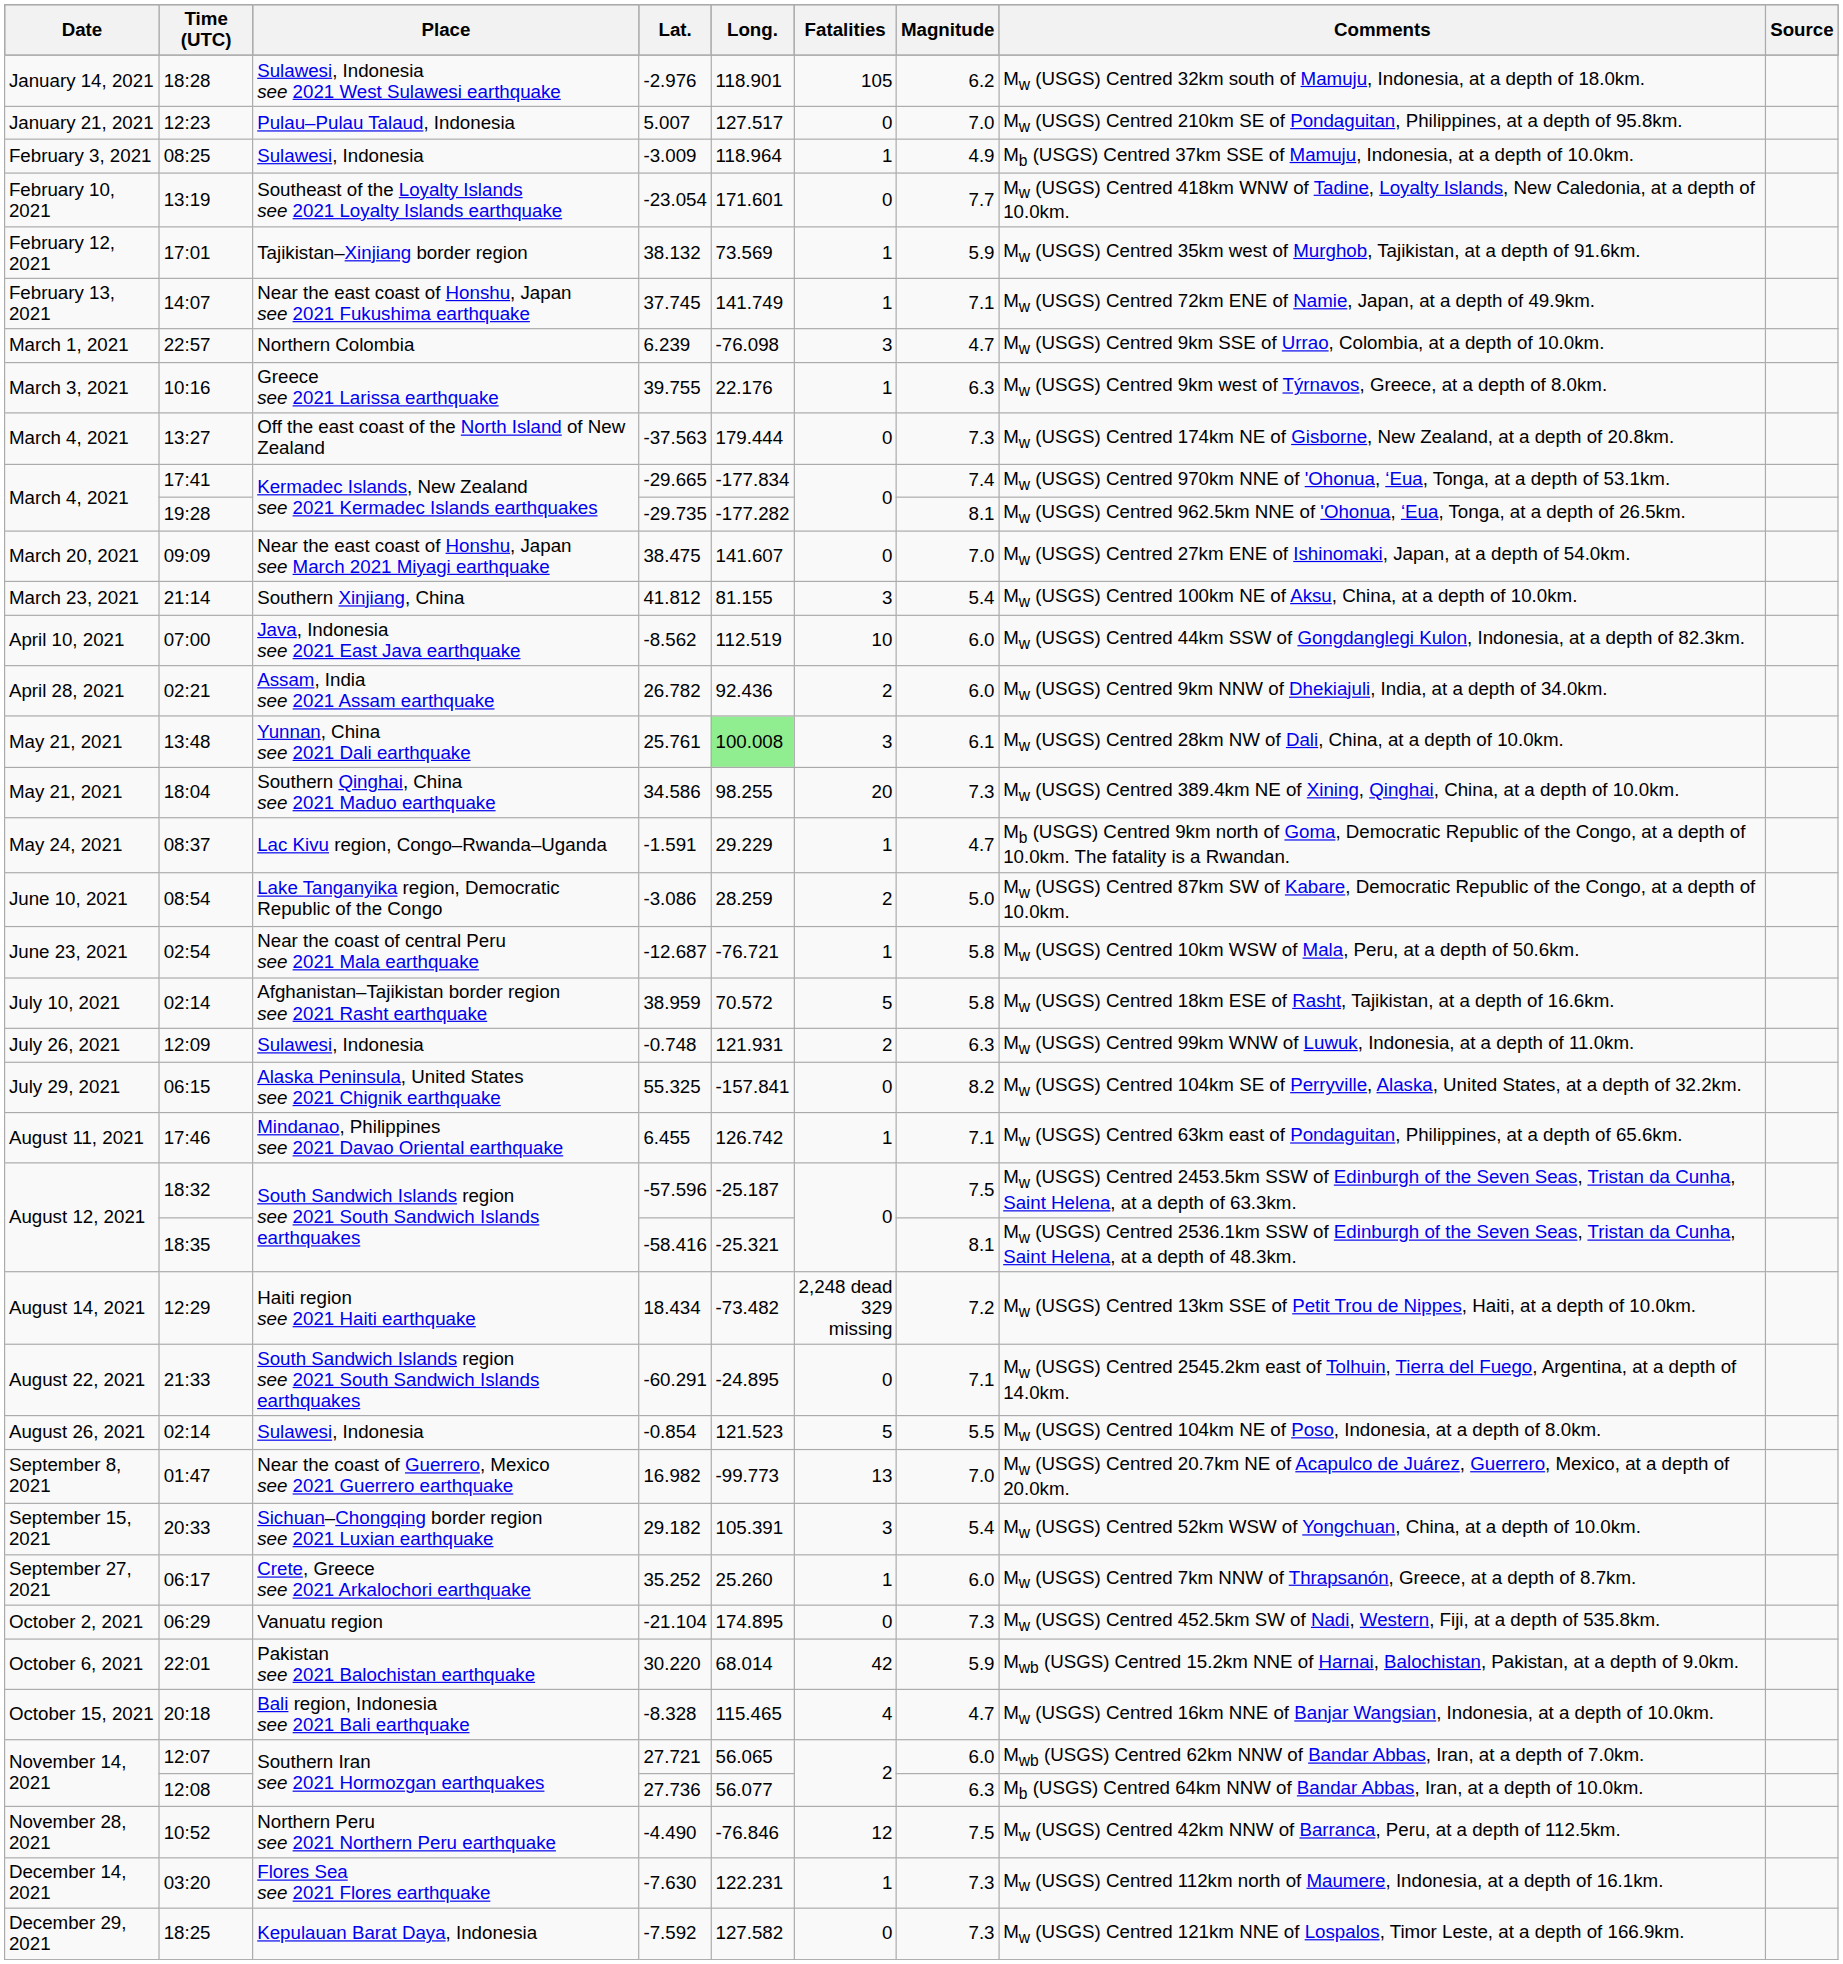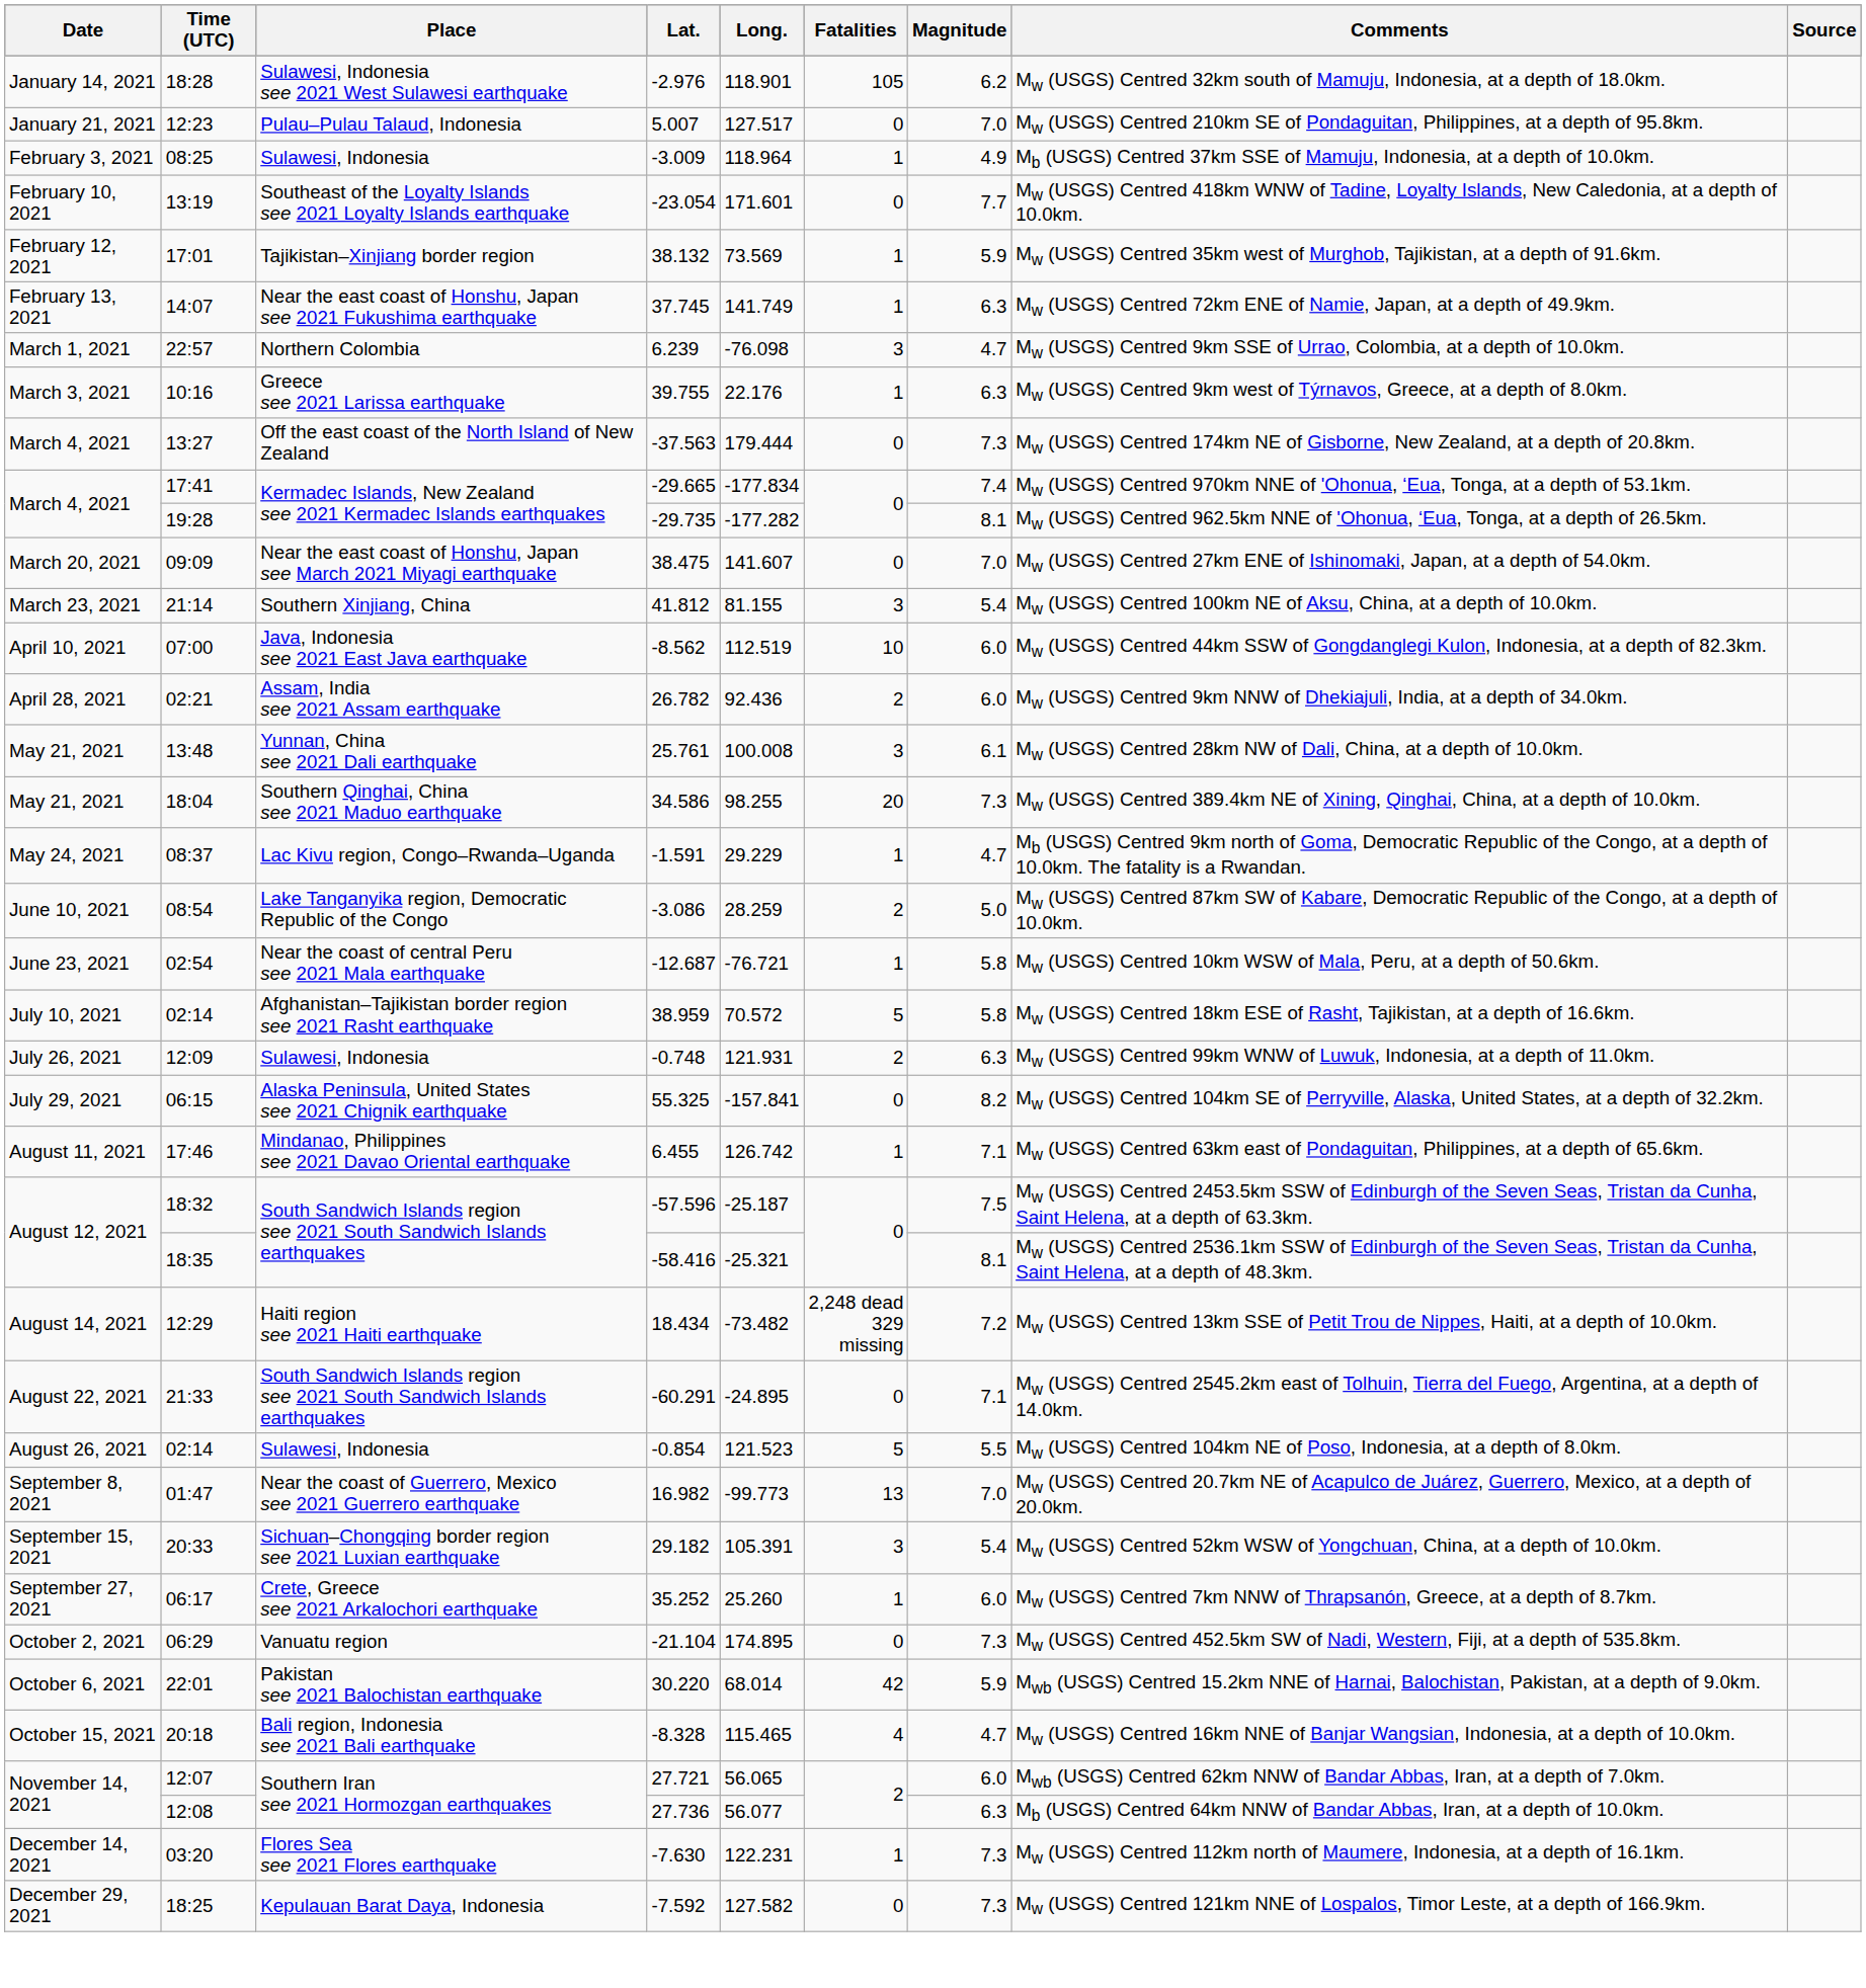37.745 | Magnitude: 7.1 -> 6.3
25.761 | Long.: lightgreen background -> no background
- row: November 28, 2021 | 10:52 | Northern Peru see 2021 Northern Peru earthquake | -4.490 | -76.846 | 12 | 7.5 | Mw (USGS) Centred 42km NNW of Barranca, Peru, at a depth of 112.5km.
